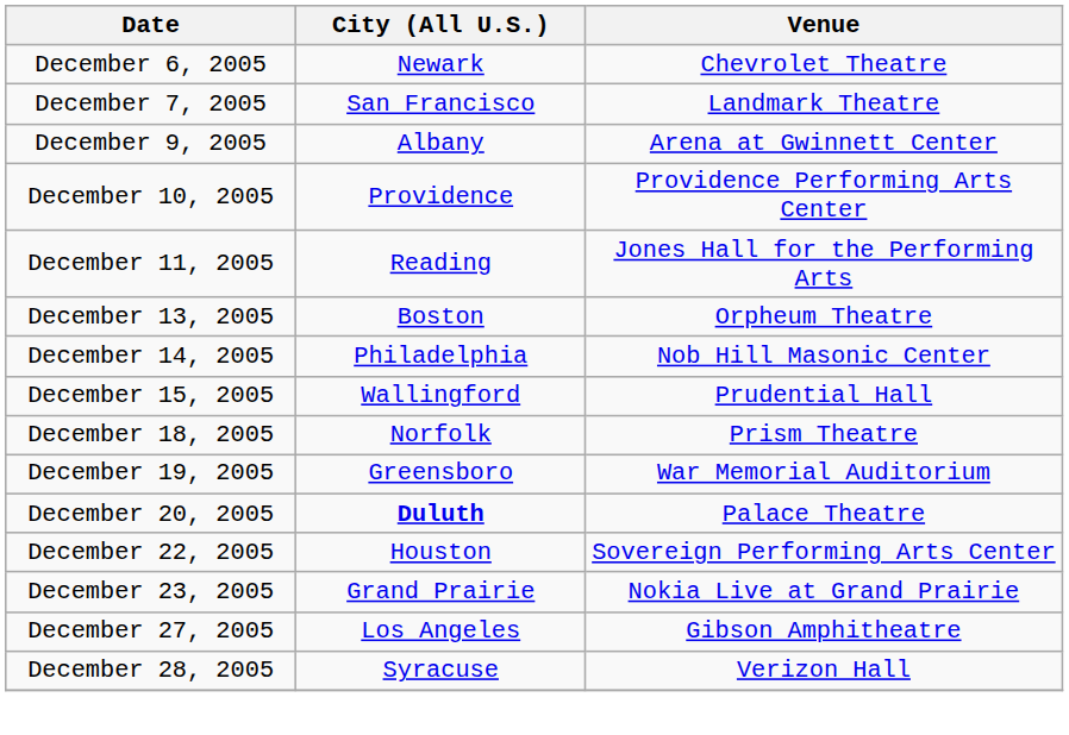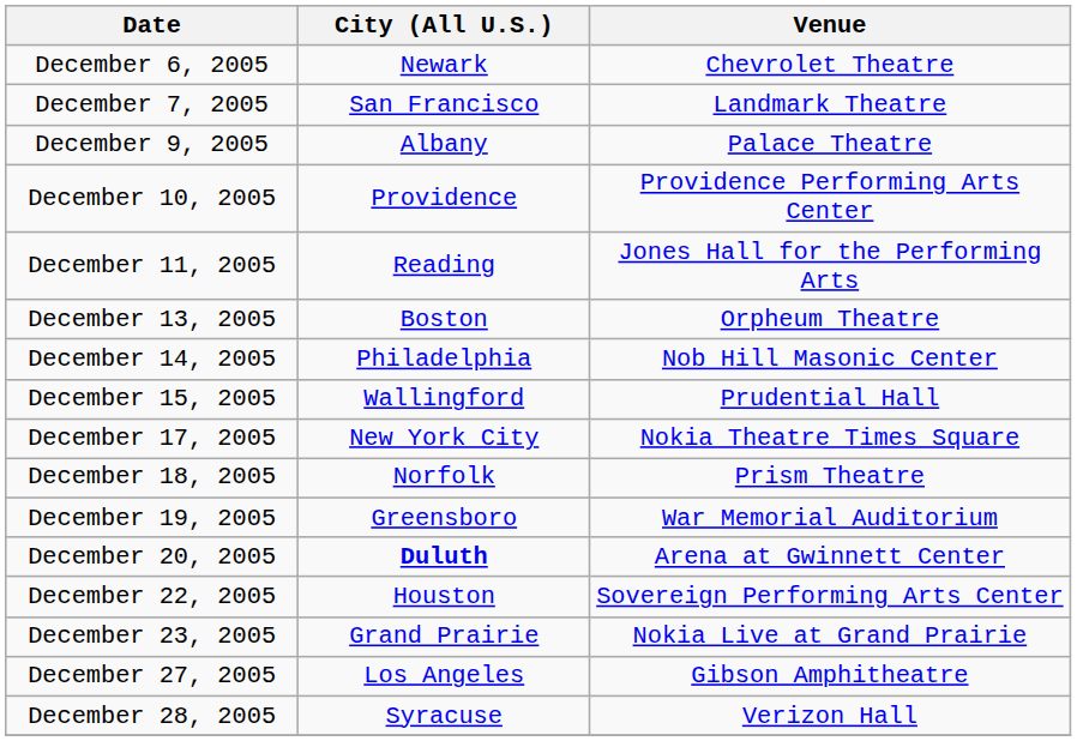December 9, 2005 | Venue: Arena at Gwinnett Center -> Palace Theatre
+ row: December 17, 2005 | New York City | Nokia Theatre Times Square
December 20, 2005 | Venue: Palace Theatre -> Arena at Gwinnett Center
